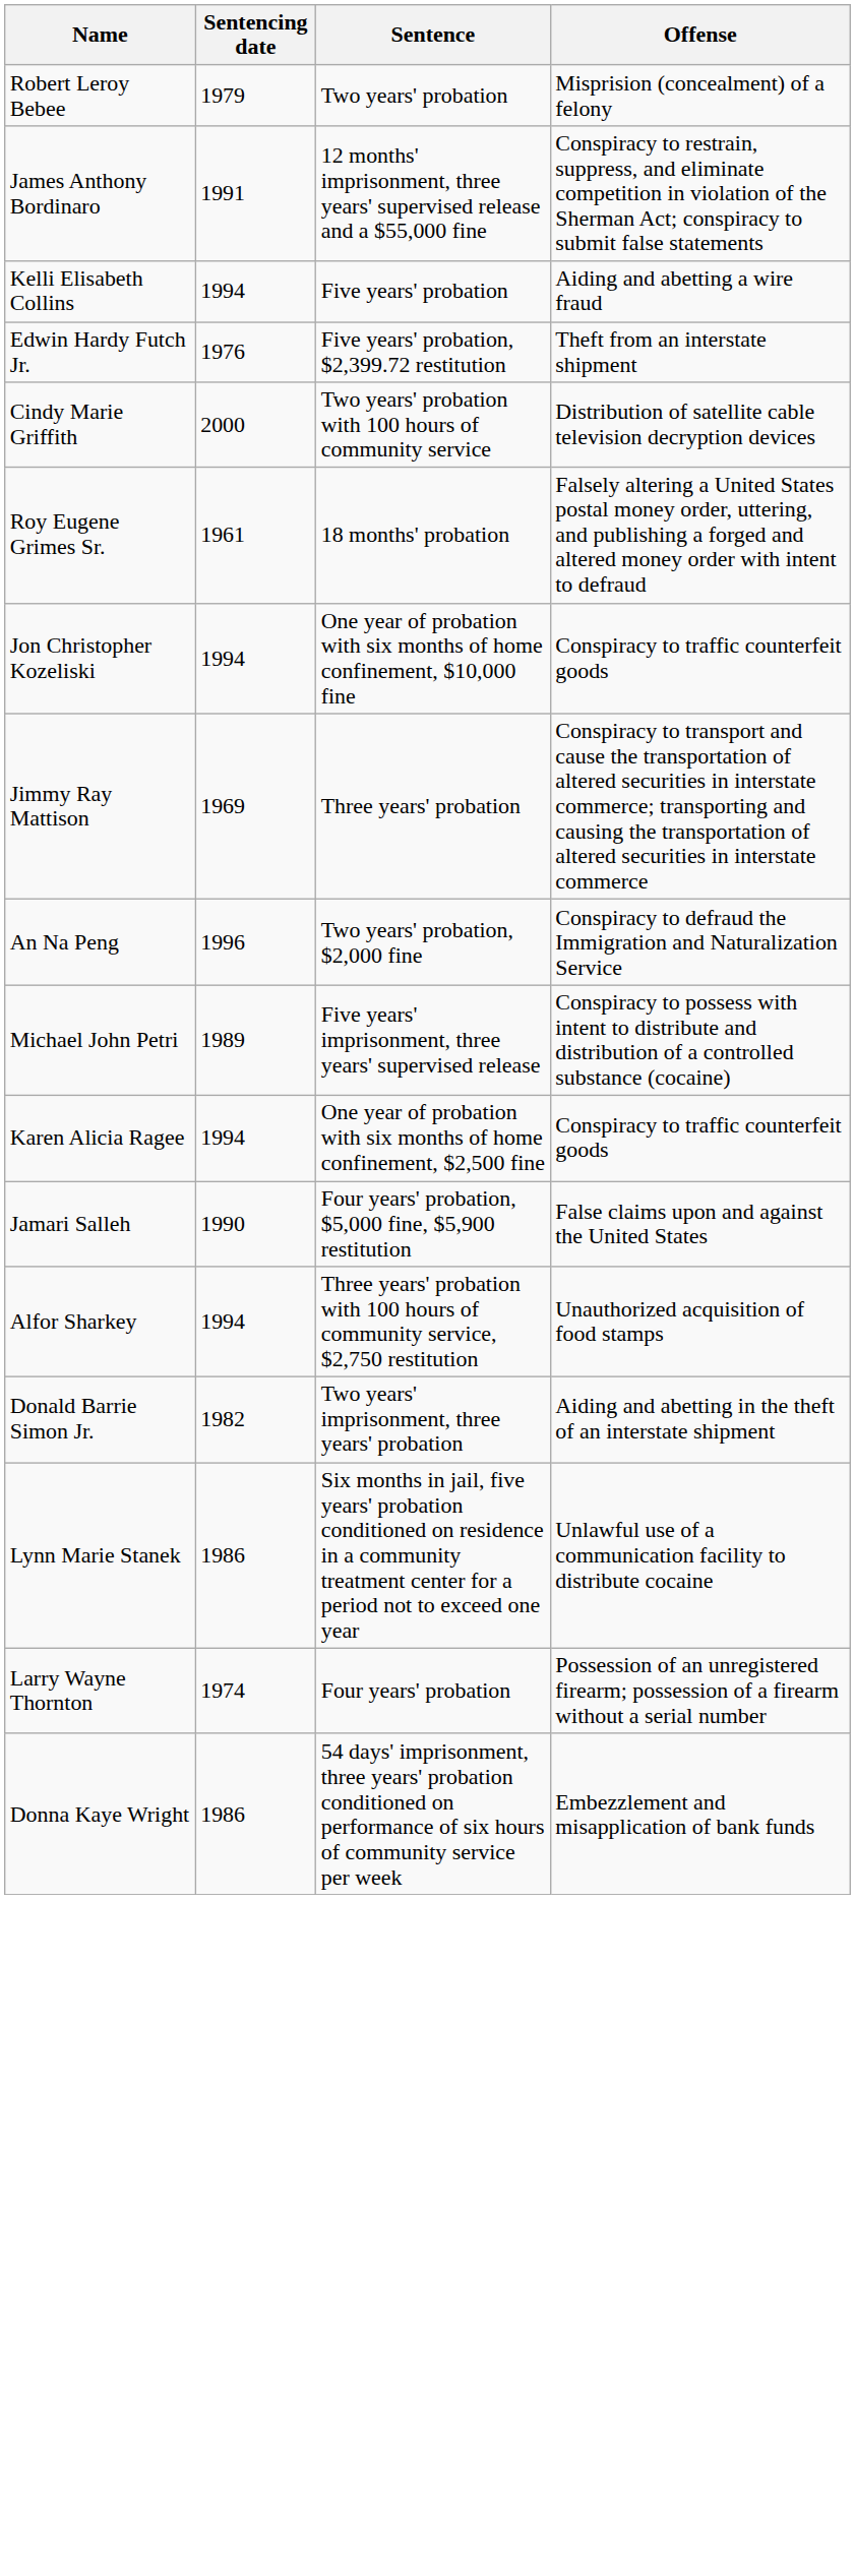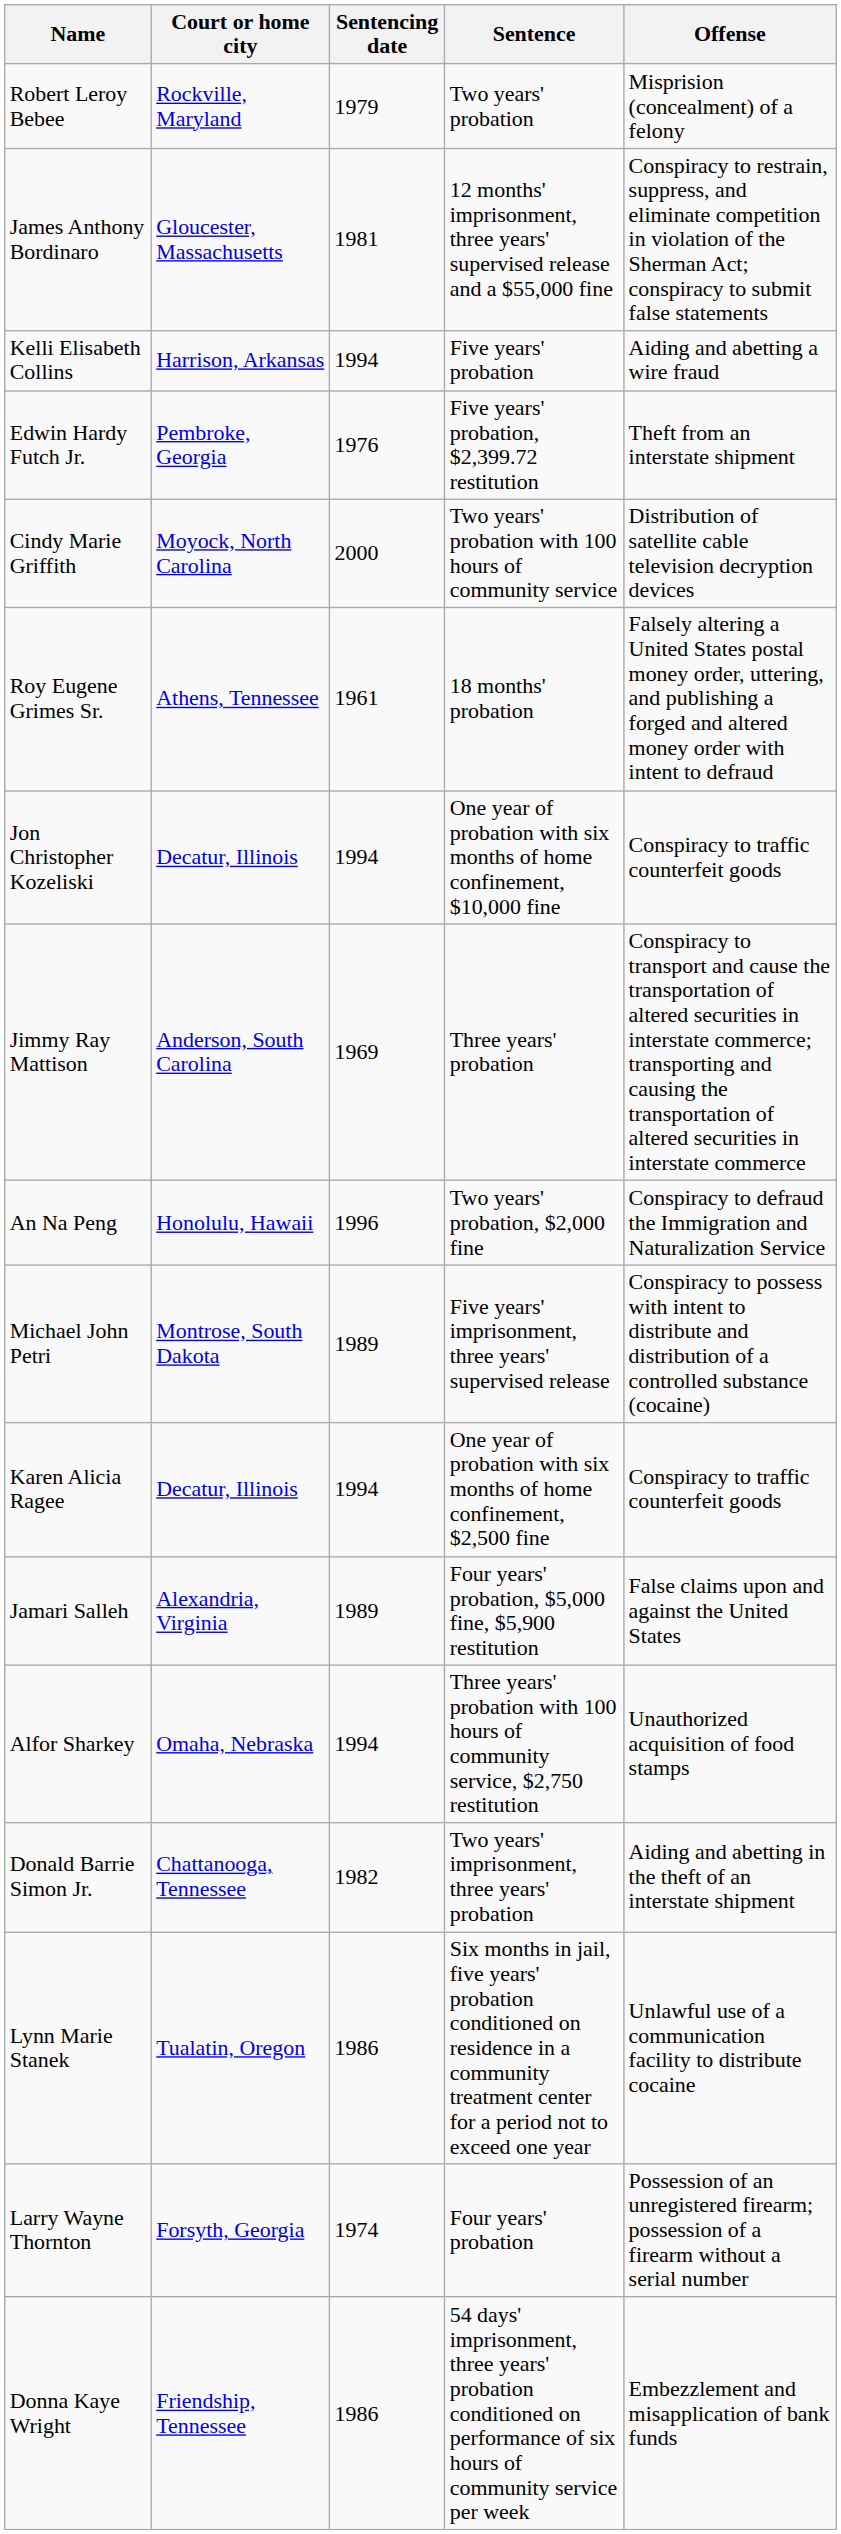+ column: Court or home city | Rockville, Maryland | Gloucester, Massachusetts | Harrison, Arkansas | Pembroke, Georgia | Moyock, North Carolina | Athens, Tennessee | Decatur, Illinois | Anderson, South Carolina | Honolulu, Hawaii | Montrose, South Dakota | Decatur, Illinois | Alexandria, Virginia | Omaha, Nebraska | Chattanooga, Tennessee | Tualatin, Oregon | Forsyth, Georgia | Friendship, Tennessee
James Anthony Bordinaro | Sentencing date: 1991 -> 1981
Jamari Salleh | Sentencing date: 1990 -> 1989
